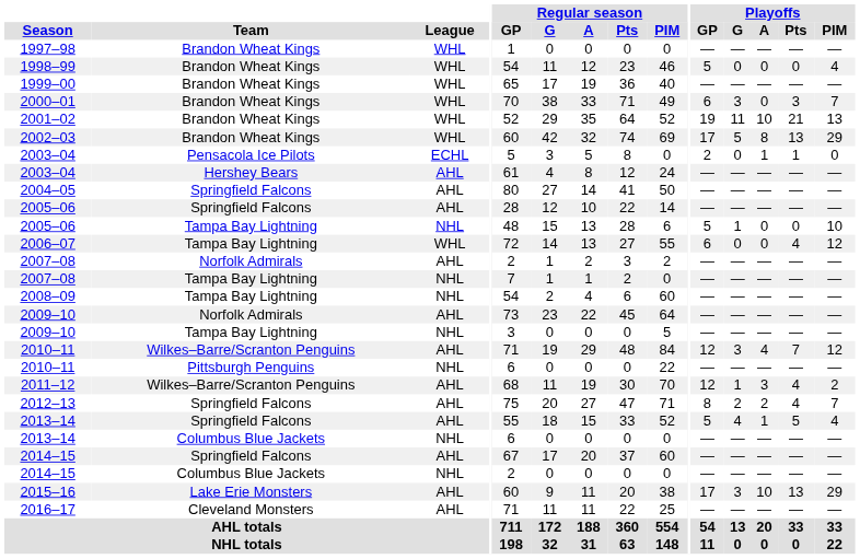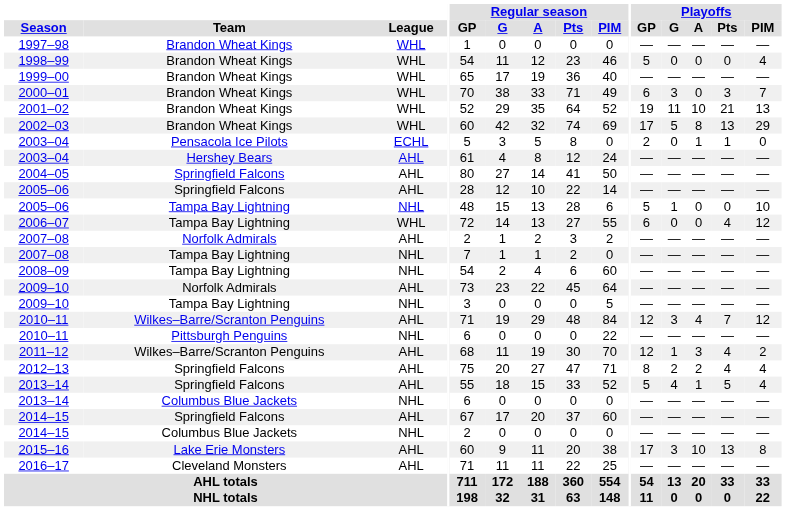2012–13 | Playoffs / PIM: 7 -> 4
2015–16 | Playoffs / PIM: 29 -> 8
